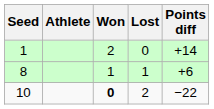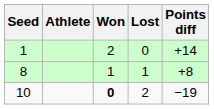8 | Points diff: +6 -> +8
10 | Points diff: −22 -> −19
